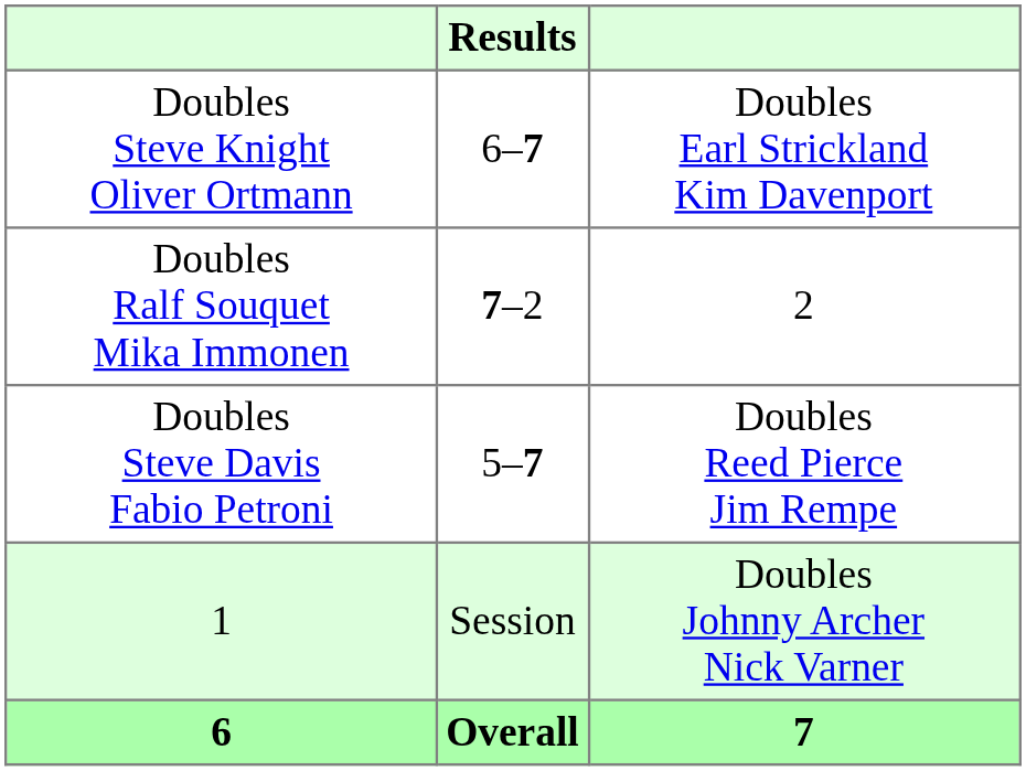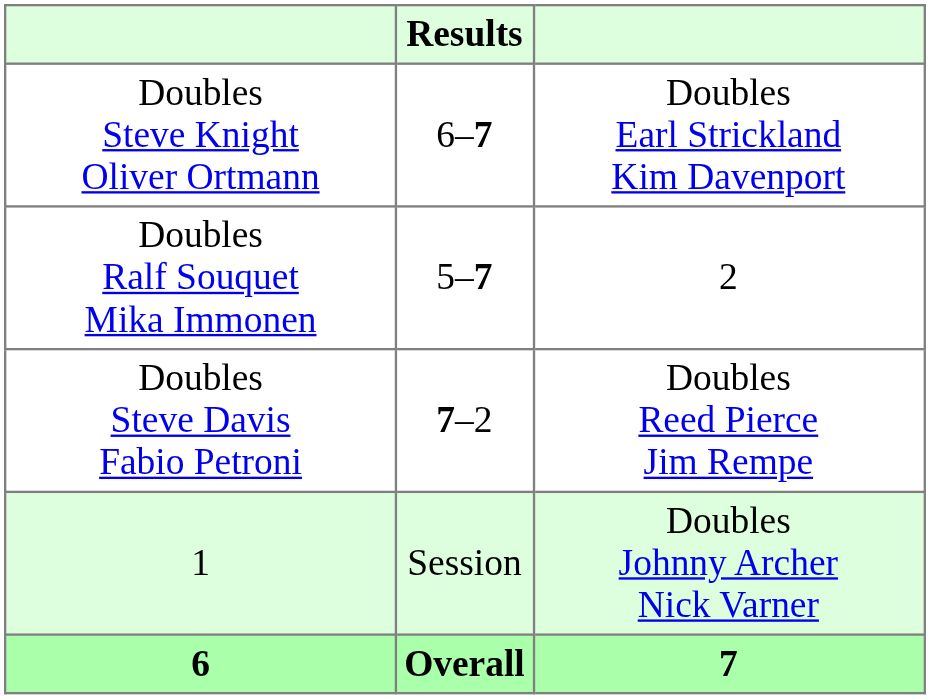Doubles Ralf Souquet Mika Immonen | Results: 7–2 -> 5–7
Doubles Steve Davis Fabio Petroni | Results: 5–7 -> 7–2
